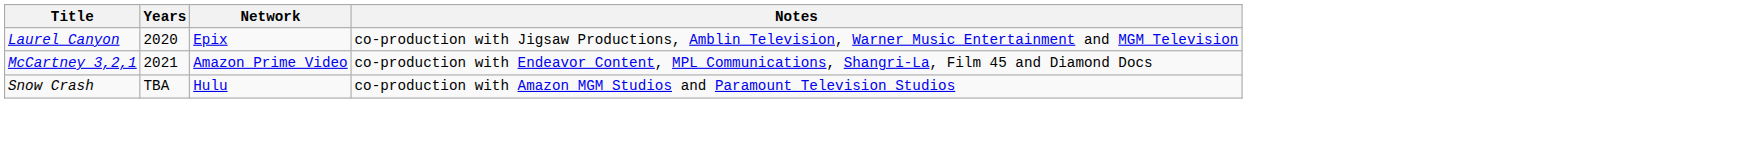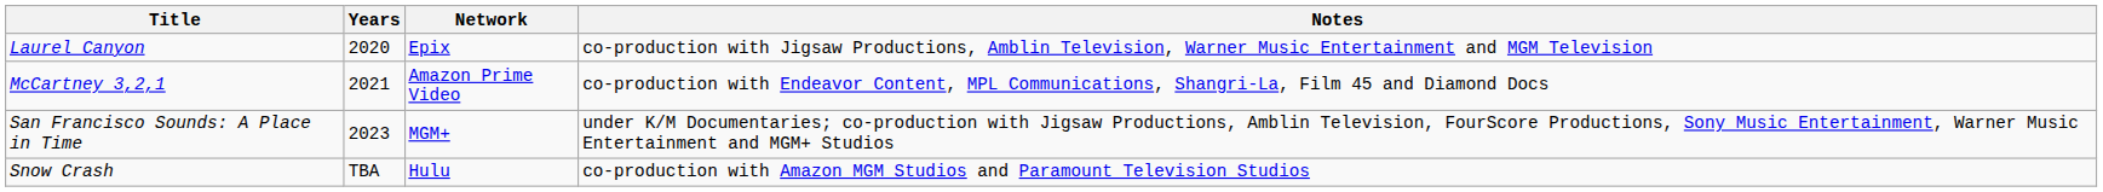+ row: San Francisco Sounds: A Place in Time | 2023 | MGM+ | under K/M Documentaries; co-production with Jigsaw Productions, Amblin Television, FourScore Productions, Sony Music Entertainment, Warner Music Entertainment and MGM+ Studios
